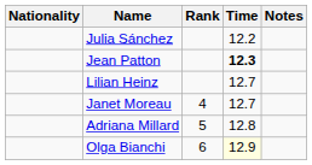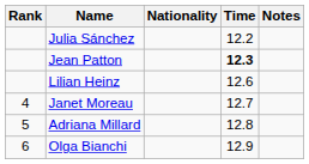columns swapped: Rank <-> Nationality
Lilian Heinz | Time: 12.7 -> 12.6
Olga Bianchi | Time: lightyellow background -> no background
